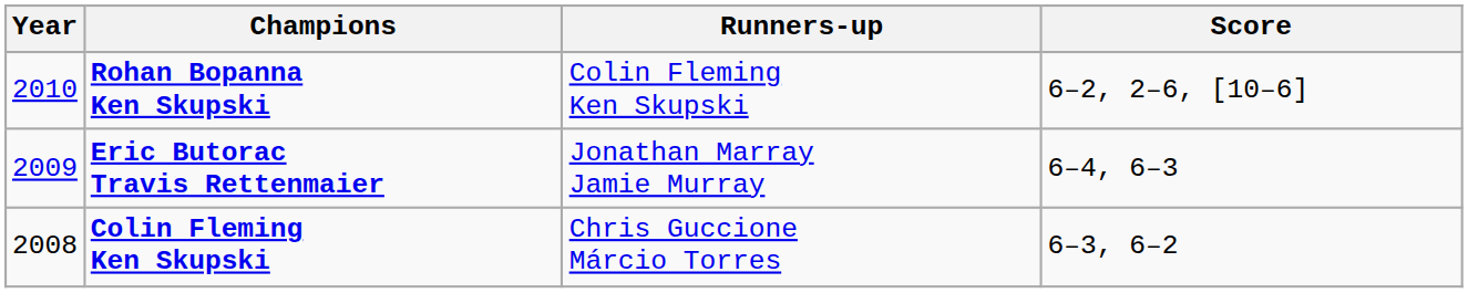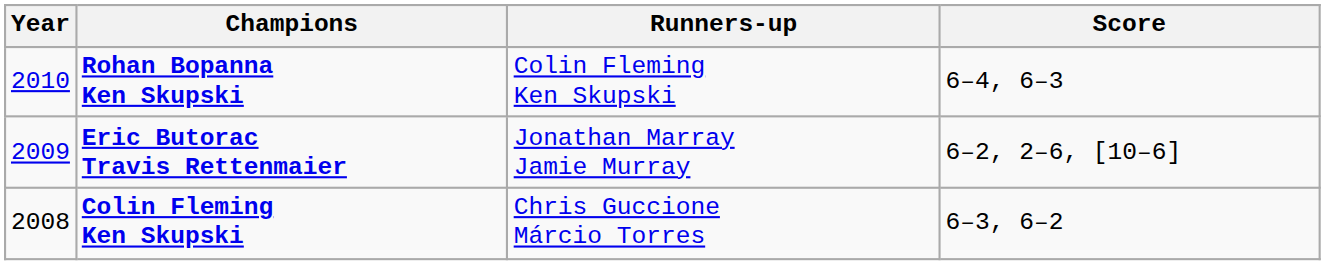Rohan Bopanna Ken Skupski | Score: 6–2, 2–6, [10–6] -> 6–4, 6–3
Eric Butorac Travis Rettenmaier | Score: 6–4, 6–3 -> 6–2, 2–6, [10–6]
